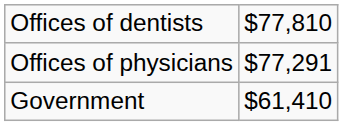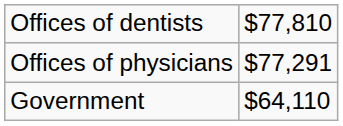Government | column 2: $61,410 -> $64,110
